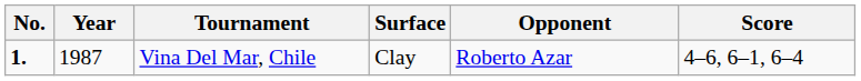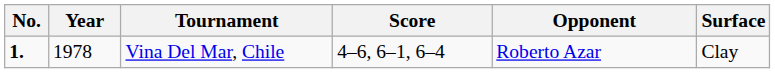columns swapped: Surface <-> Score
Vina Del Mar, Chile | Year: 1987 -> 1978
